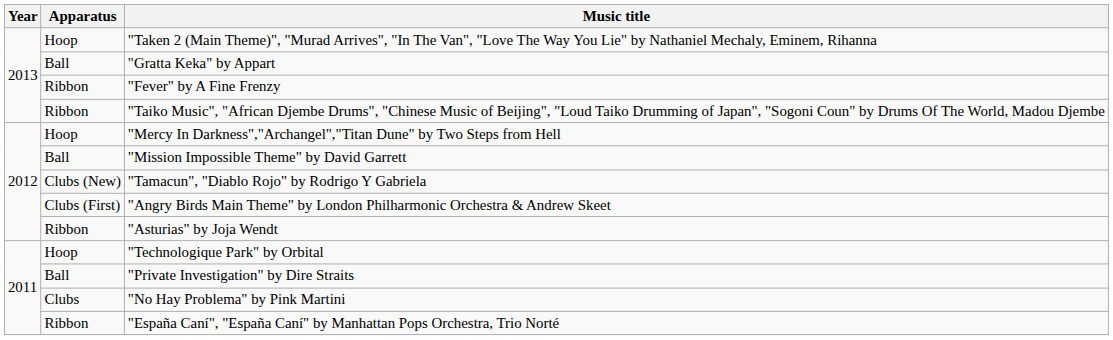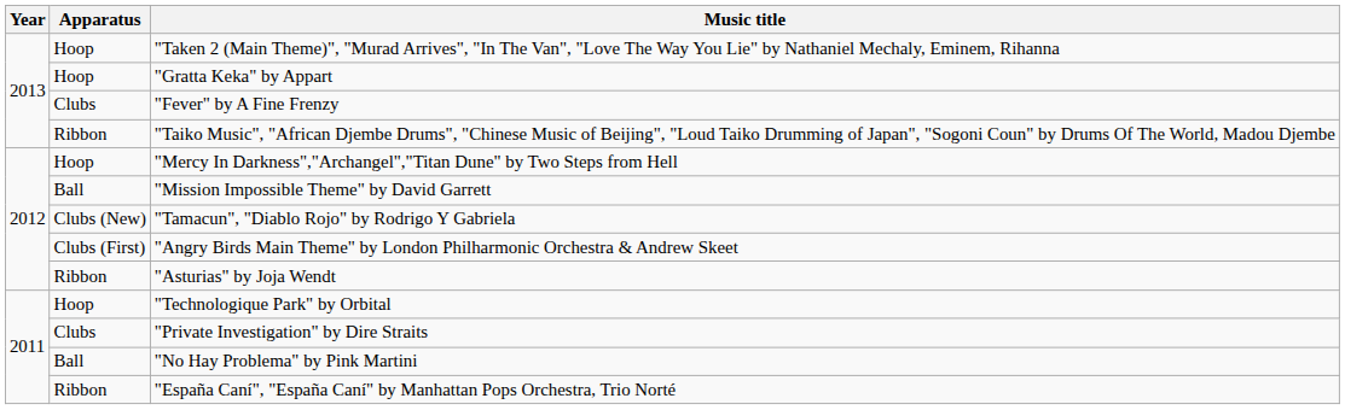"Gratta Keka" by Appart | Apparatus: Ball -> Hoop
"Fever" by A Fine Frenzy | Apparatus: Ribbon -> Clubs
"Private Investigation" by Dire Straits | Apparatus: Ball -> Clubs
"No Hay Problema" by Pink Martini | Apparatus: Clubs -> Ball
